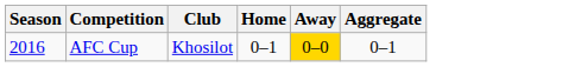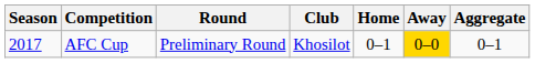+ column: Round | Preliminary Round
AFC Cup | Season: 2016 -> 2017
